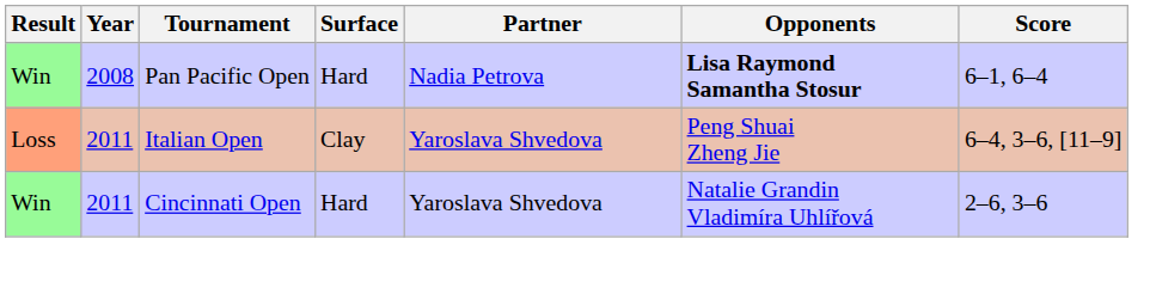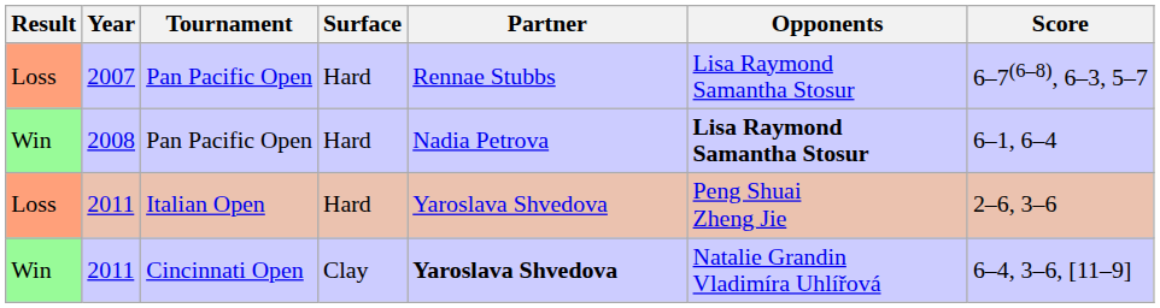+ row: Loss | 2007 | Pan Pacific Open | Hard | Rennae Stubbs | Lisa Raymond Samantha Stosur | 6–7(6–8), 6–3, 5–7
2011 / Italian Open | Surface: Clay -> Hard
2011 / Italian Open | Score: 6–4, 3–6, [11–9] -> 2–6, 3–6
2011 / Cincinnati Open | Surface: Hard -> Clay
2011 / Cincinnati Open | Partner: normal -> bold
2011 / Cincinnati Open | Score: 2–6, 3–6 -> 6–4, 3–6, [11–9]
